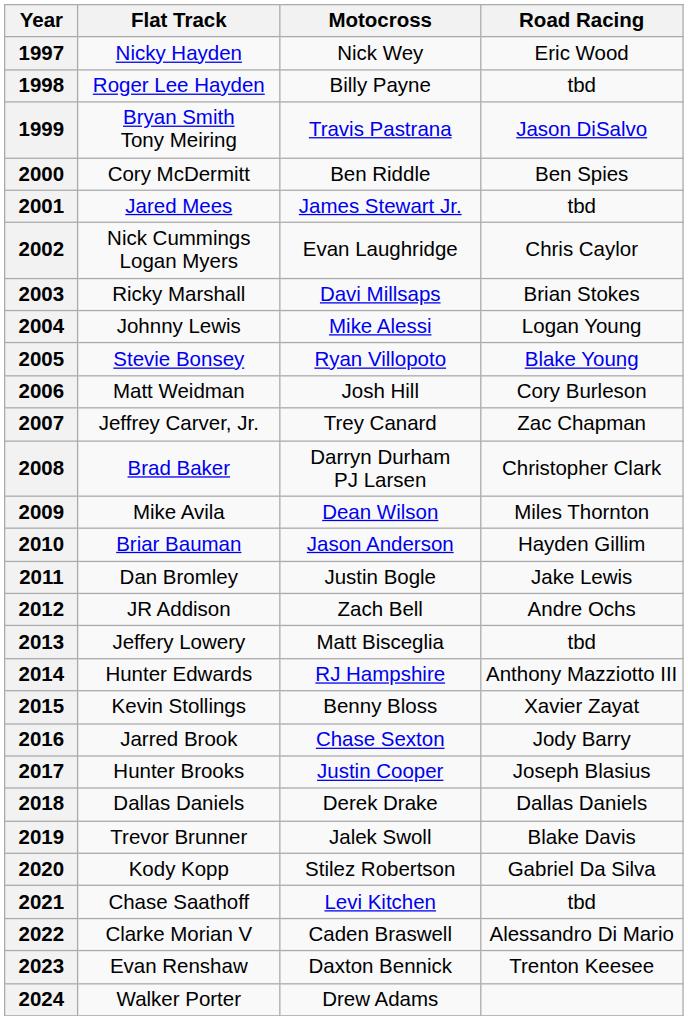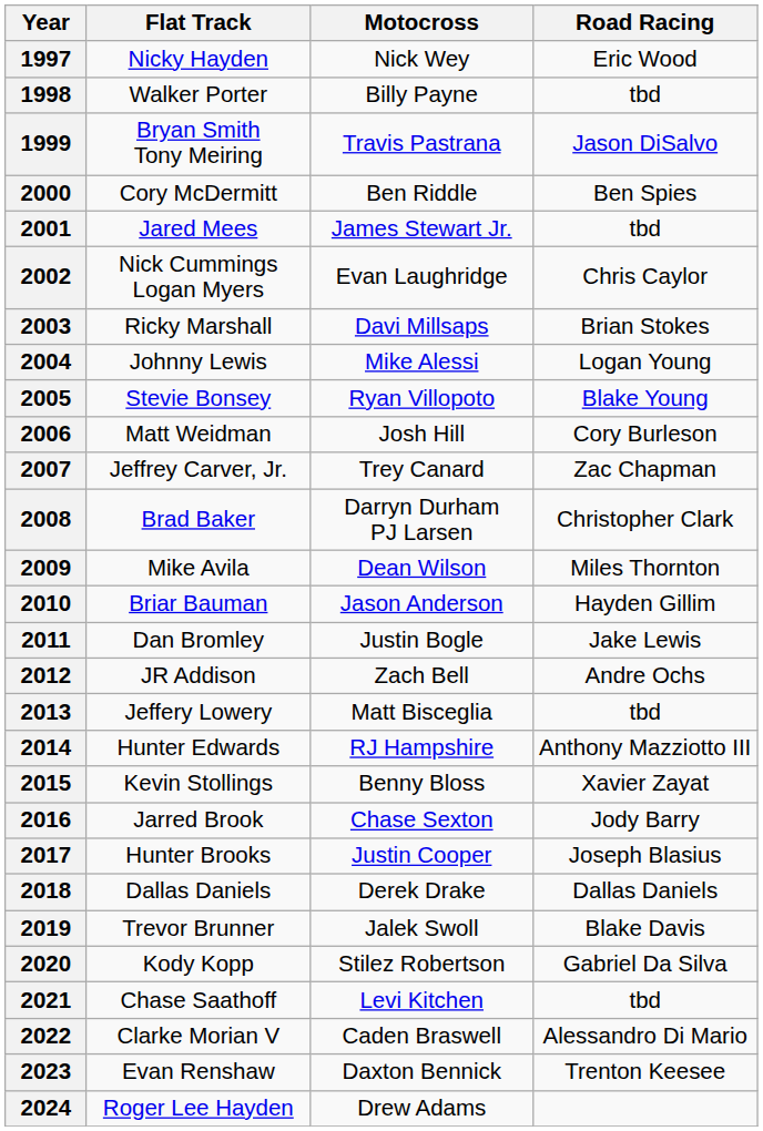1998 | Flat Track: Roger Lee Hayden -> Walker Porter
2024 | Flat Track: Walker Porter -> Roger Lee Hayden
